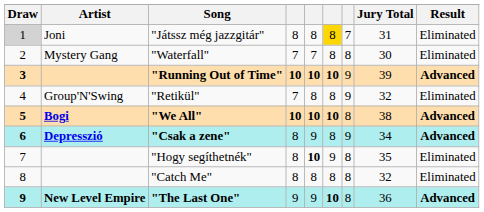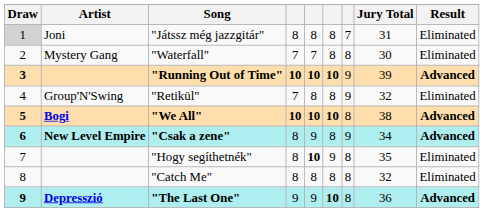"Játssz még jazzgitár" | column 6: gold background -> no background
"Csak a zene" | Artist: Depresszió -> New Level Empire
"The Last One" | Artist: New Level Empire -> Depresszió
